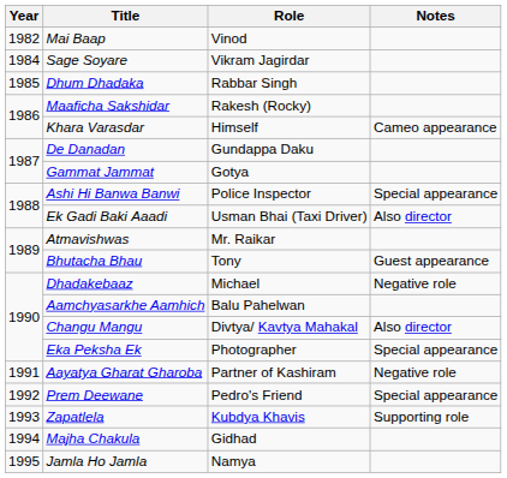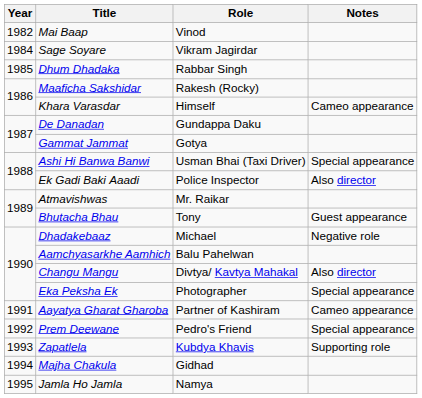Ashi Hi Banwa Banwi | Role: Police Inspector -> Usman Bhai (Taxi Driver)
Ek Gadi Baki Aaadi | Role: Usman Bhai (Taxi Driver) -> Police Inspector
Aayatya Gharat Gharoba | Notes: Negative role -> Cameo appearance
